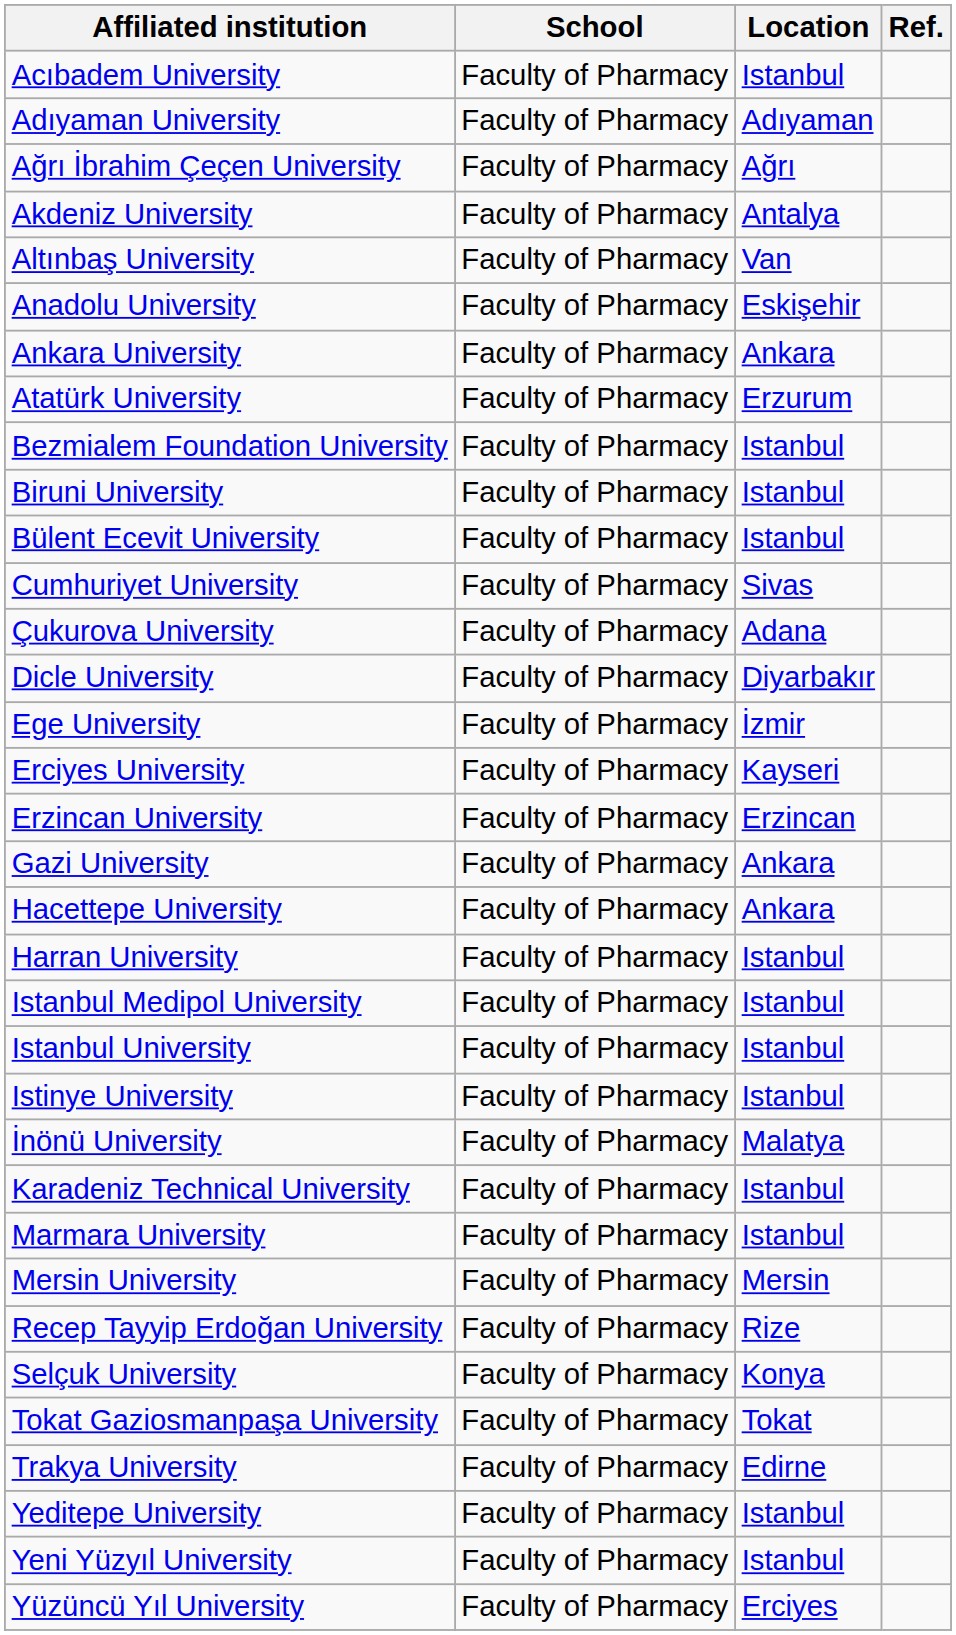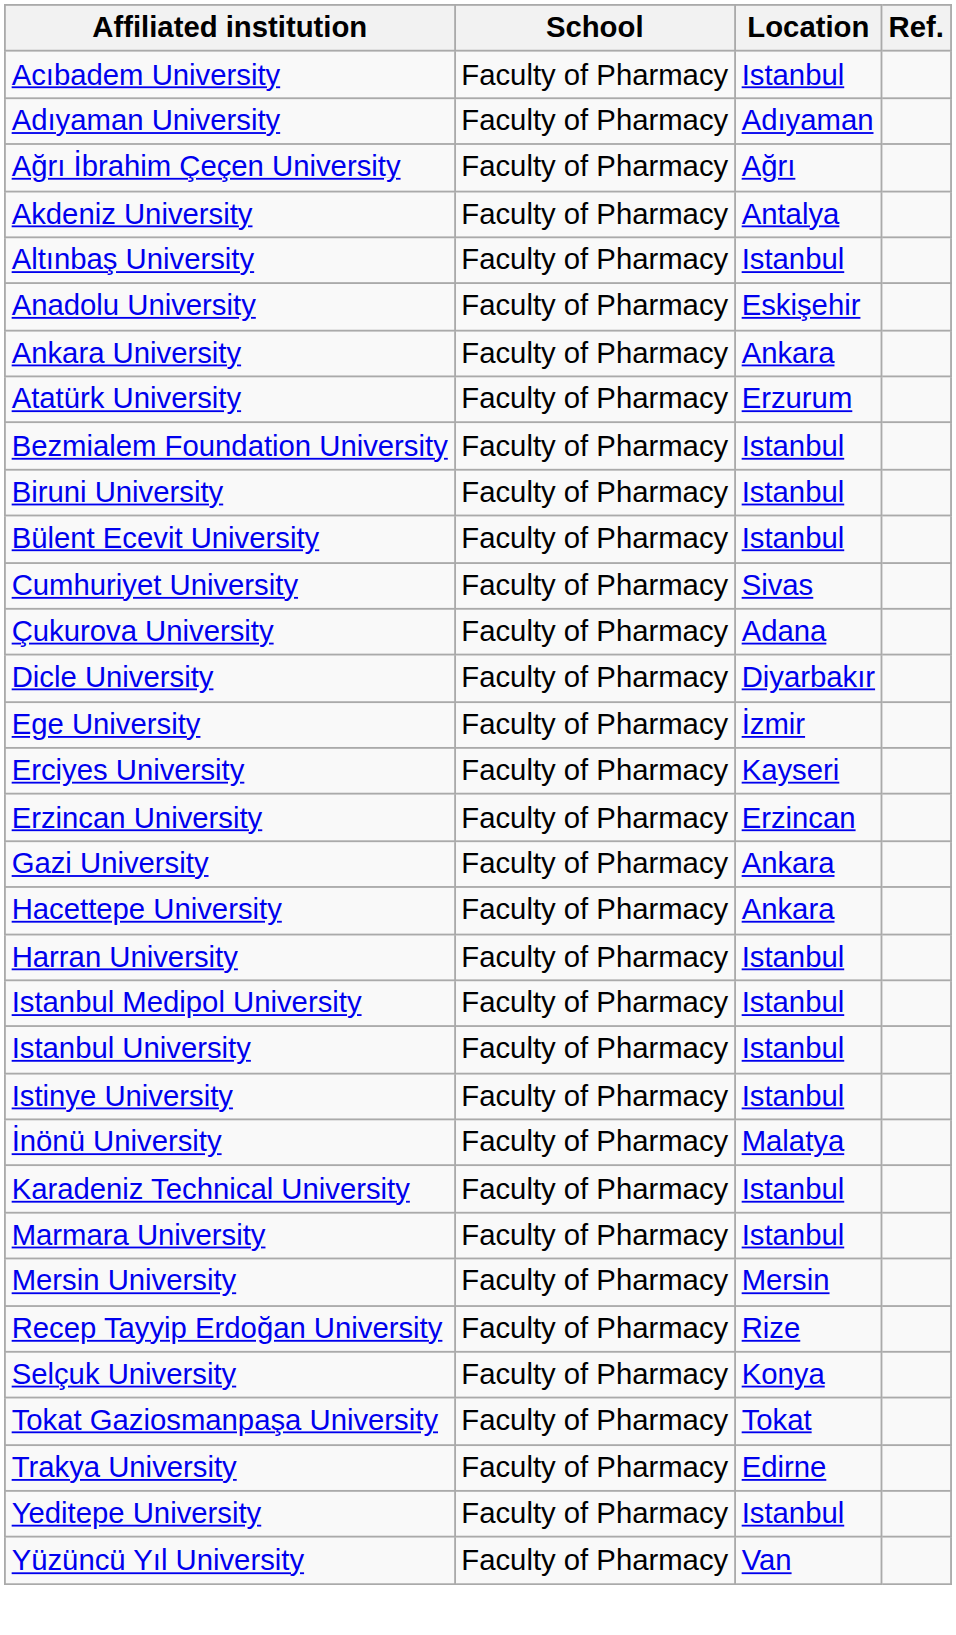Altınbaş University | Location: Van -> Istanbul
- row: Yeni Yüzyıl University | Faculty of Pharmacy | Istanbul
Yüzüncü Yıl University | Location: Erciyes -> Van
